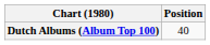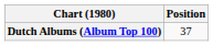Dutch Albums (Album Top 100) | Position: 40 -> 37
